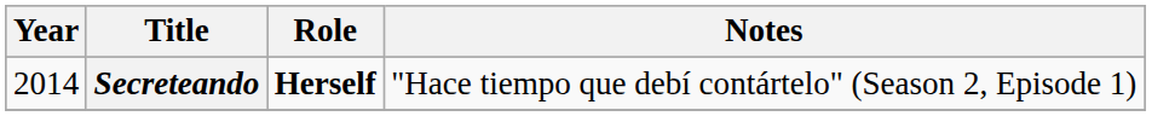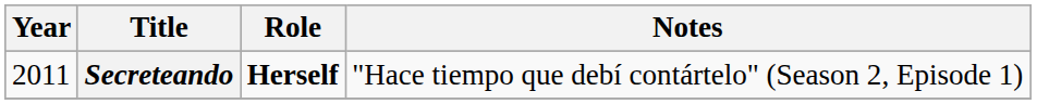Secreteando | Year: 2014 -> 2011
